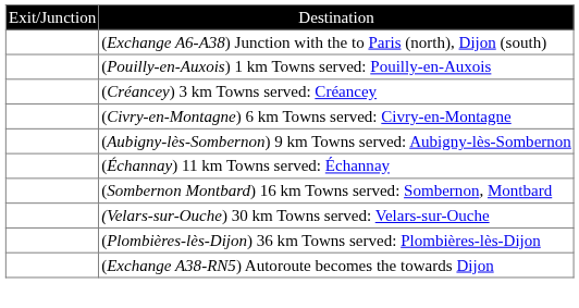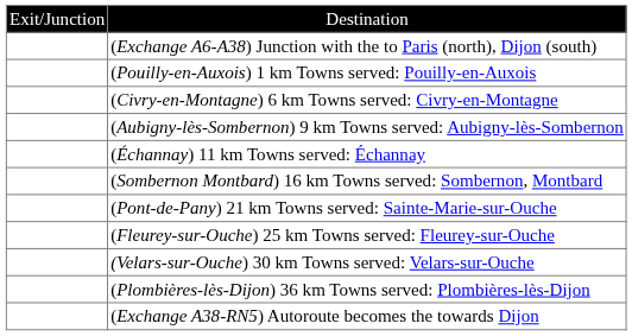- row: (Créancey) 3 km Towns served: Créancey
+ row: (Pont-de-Pany) 21 km Towns served: Sainte-Marie-sur-Ouche
+ row: (Fleurey-sur-Ouche) 25 km Towns served: Fleurey-sur-Ouche
